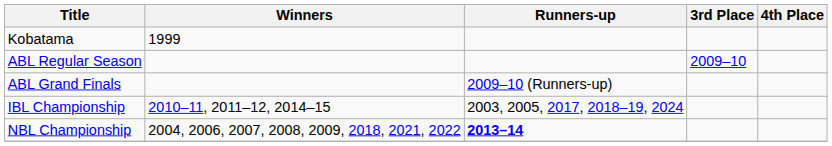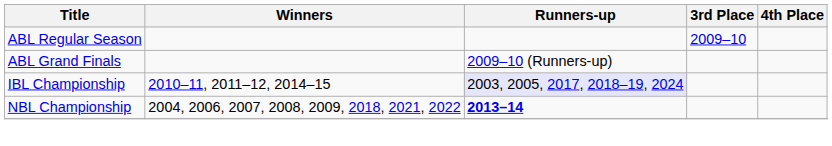- row: Kobatama | 1999
IBL Championship | Runners-up: no background -> lavender background
